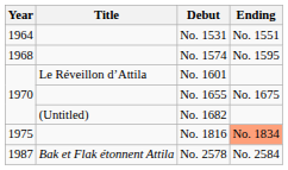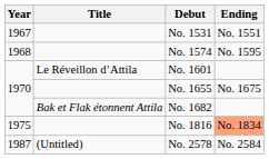No. 1531 | Year: 1964 -> 1967
No. 1682 | Title: (Untitled) -> Bak et Flak étonnent Attila
No. 2578 | Title: Bak et Flak étonnent Attila -> (Untitled)
